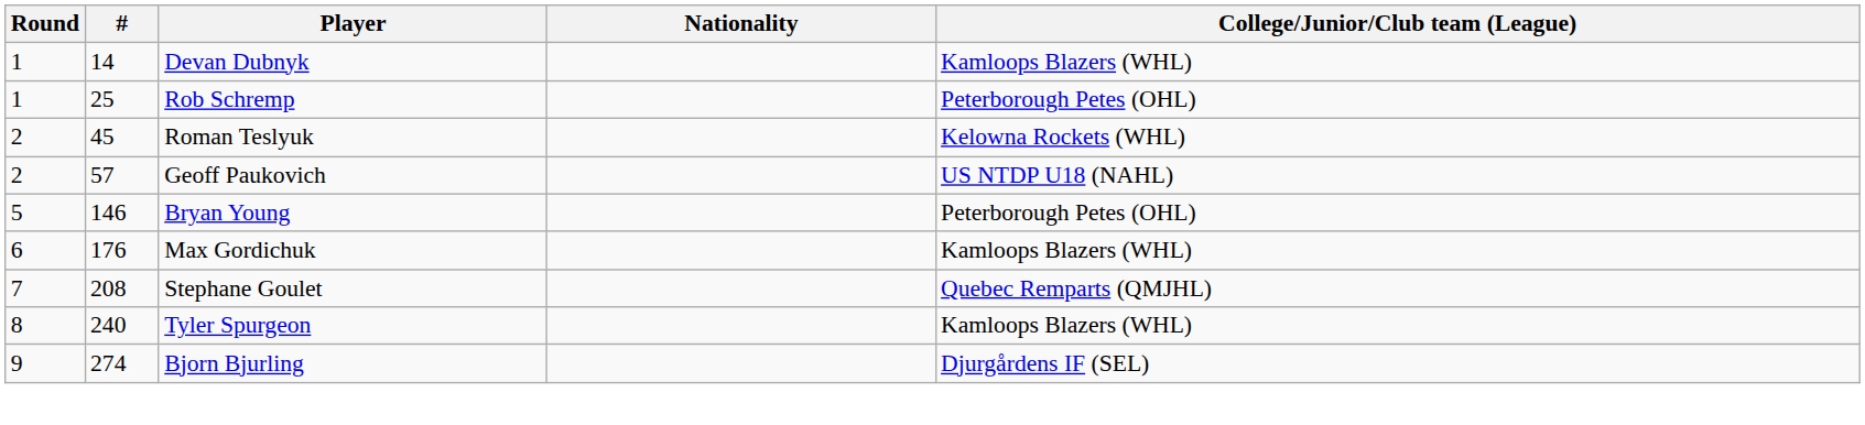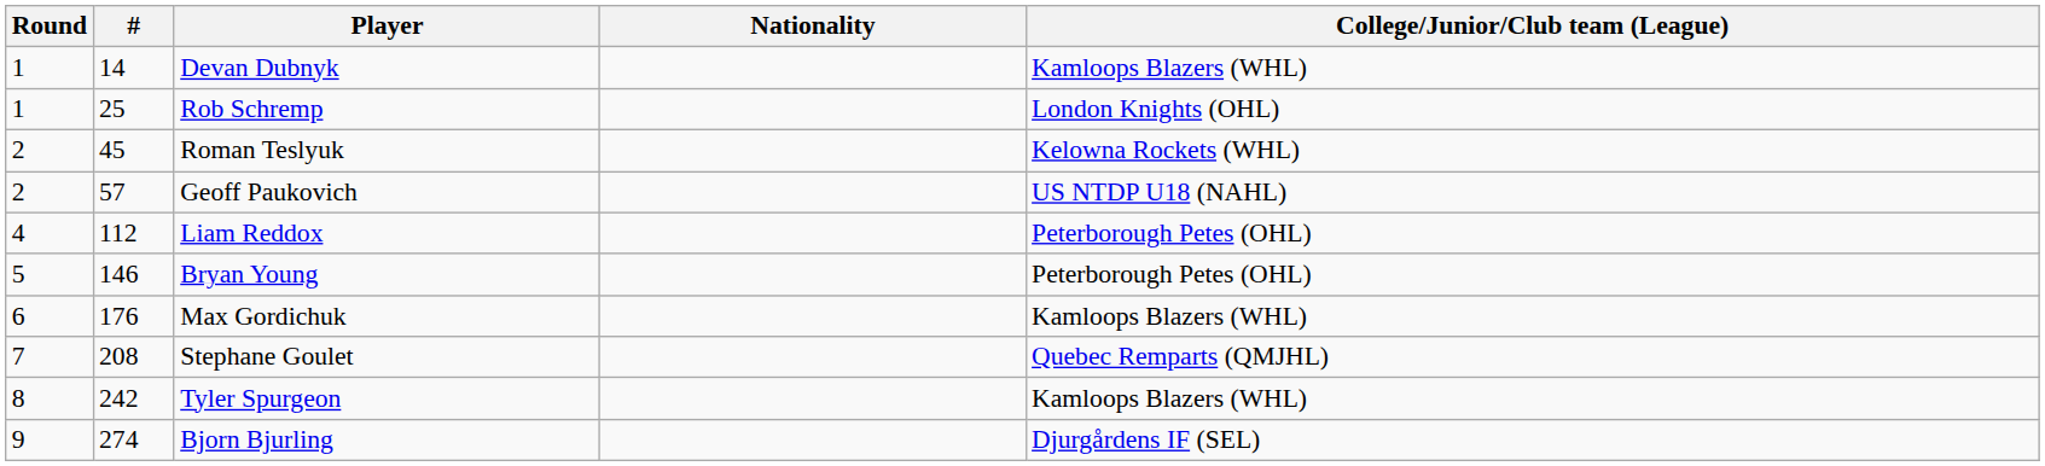Rob Schremp | College/Junior/Club team (League): Peterborough Petes (OHL) -> London Knights (OHL)
+ row: 4 | 112 | Liam Reddox | Peterborough Petes (OHL)
Tyler Spurgeon | #: 240 -> 242
